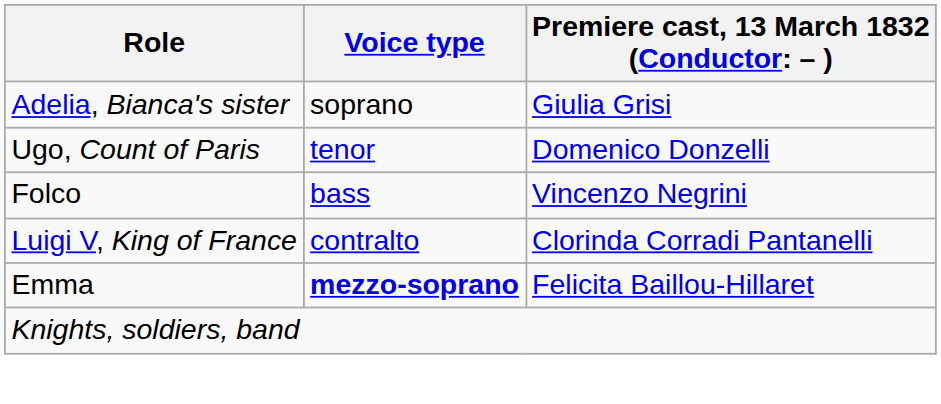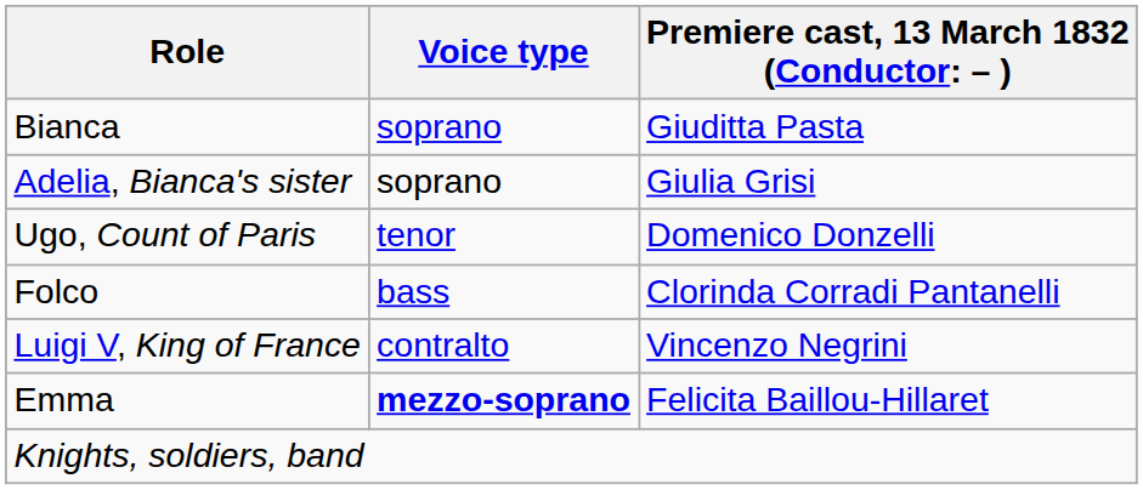+ row: Bianca | soprano | Giuditta Pasta
Folco | column 3: Vincenzo Negrini -> Clorinda Corradi Pantanelli
Luigi V, King of France | column 3: Clorinda Corradi Pantanelli -> Vincenzo Negrini
